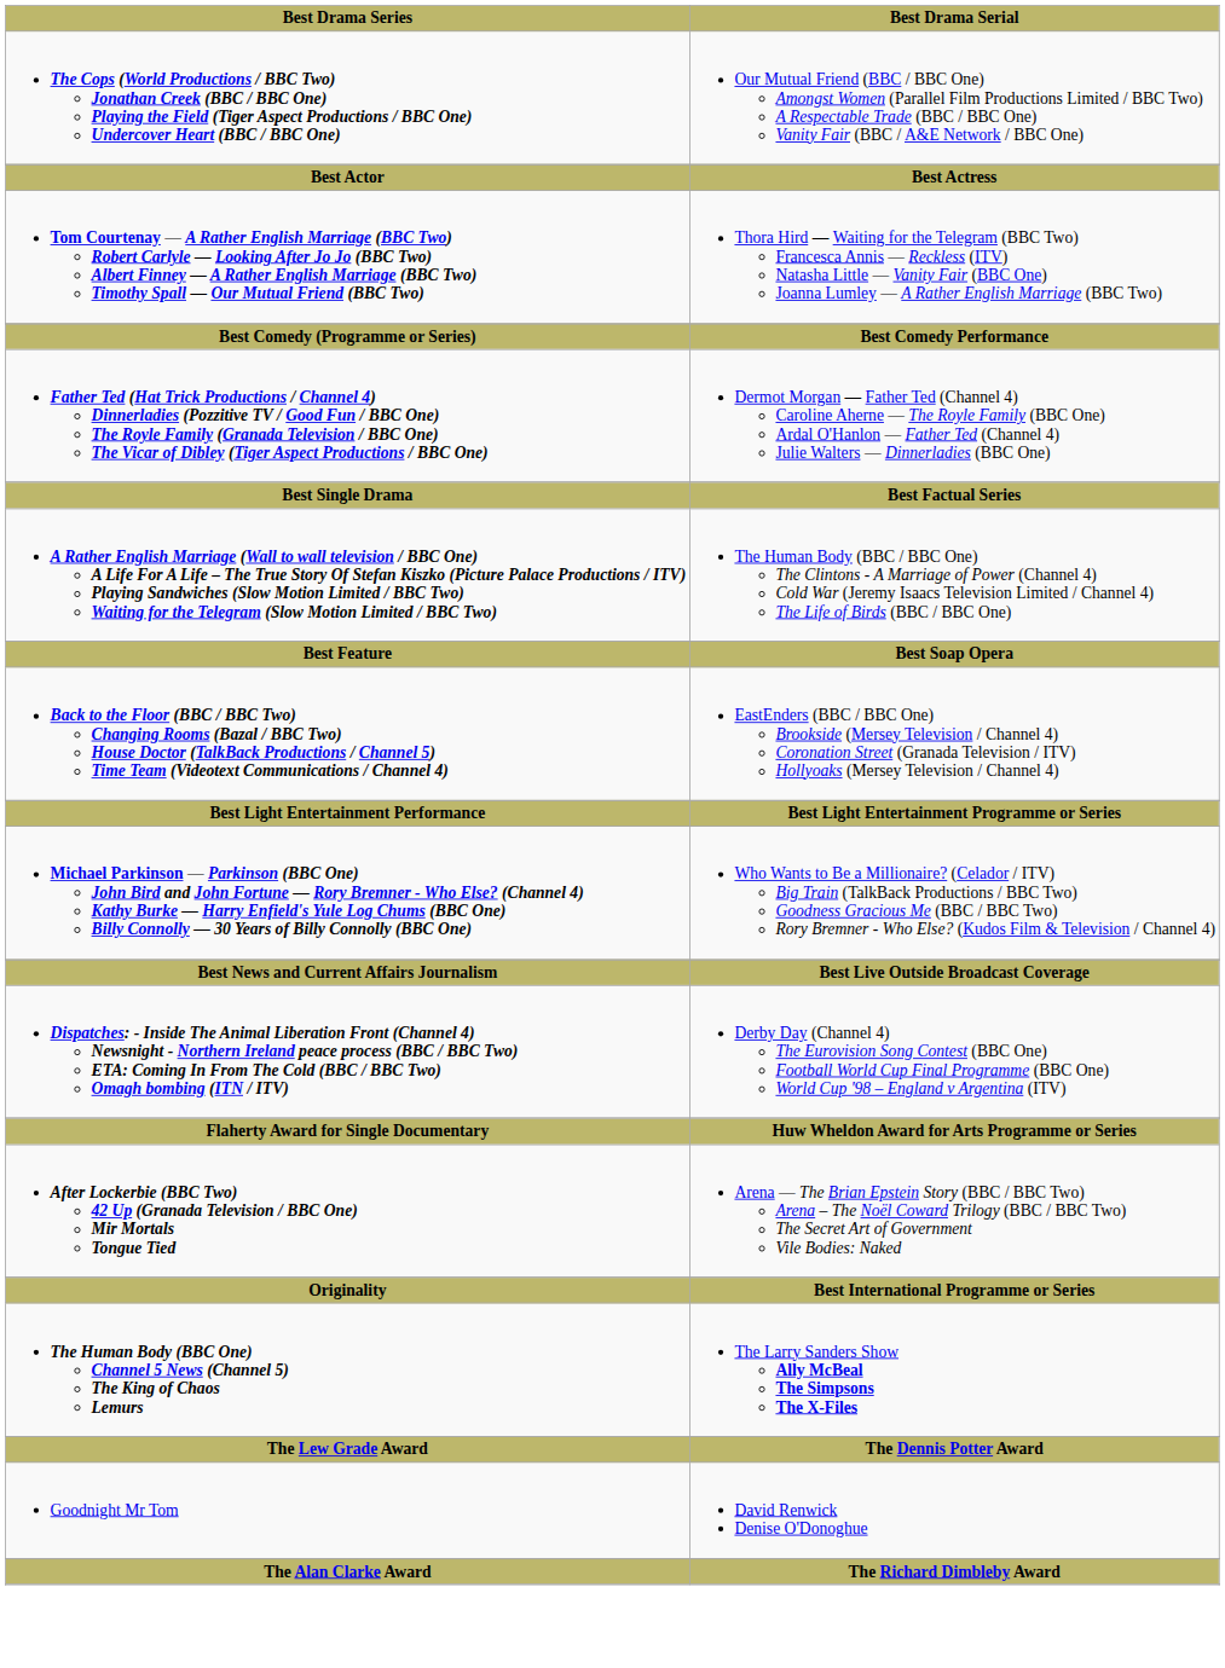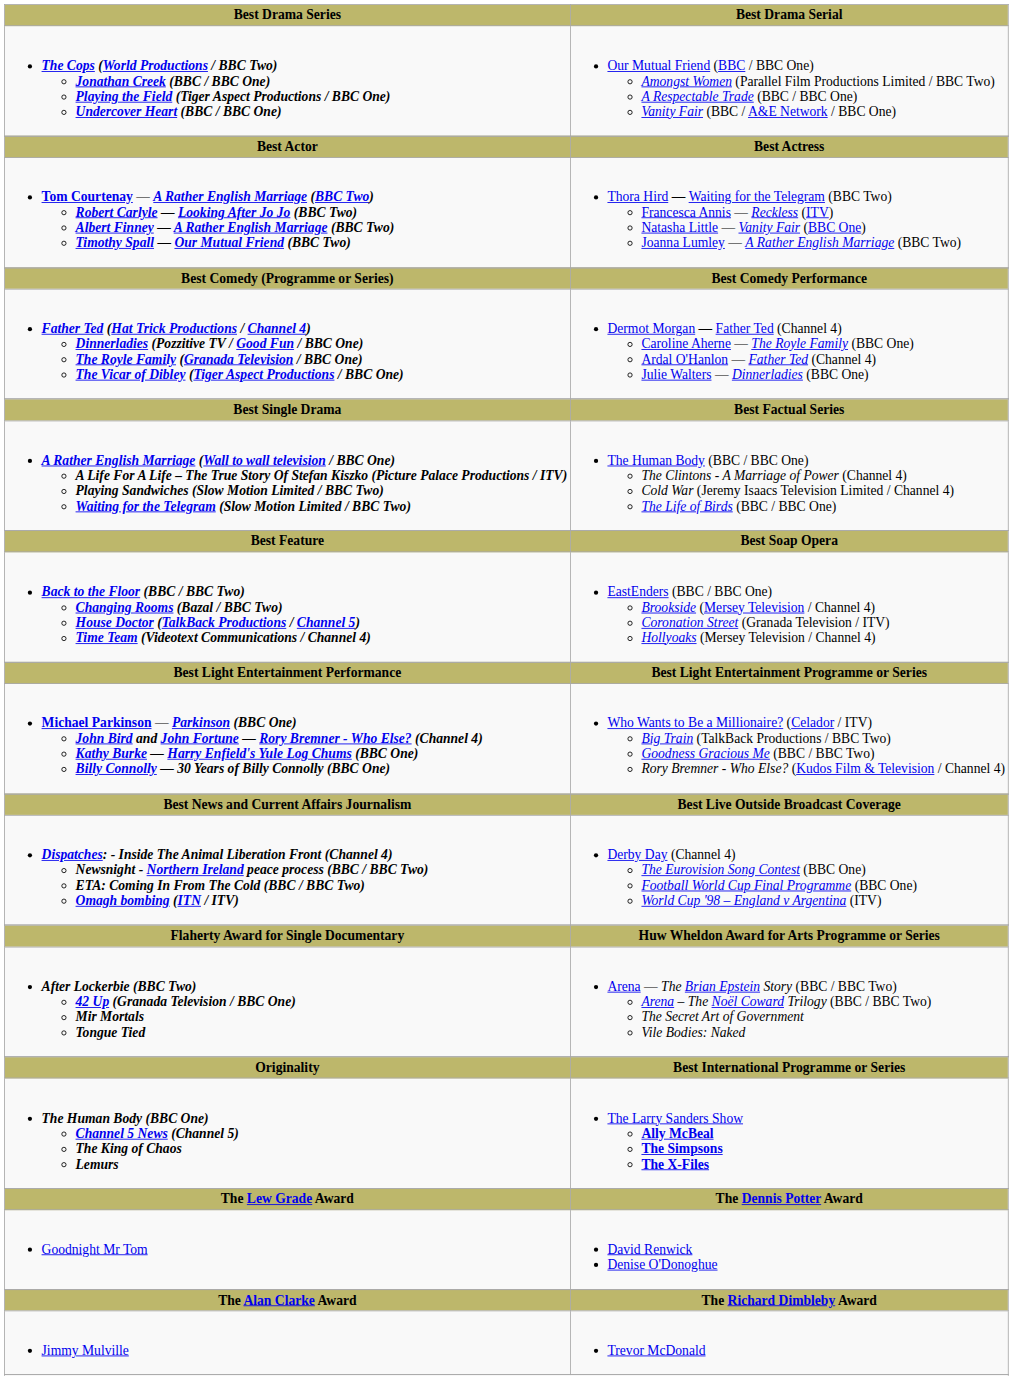+ row: Jimmy Mulville | Trevor McDonald
